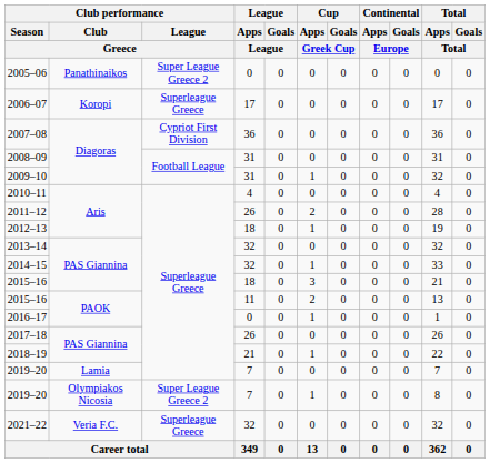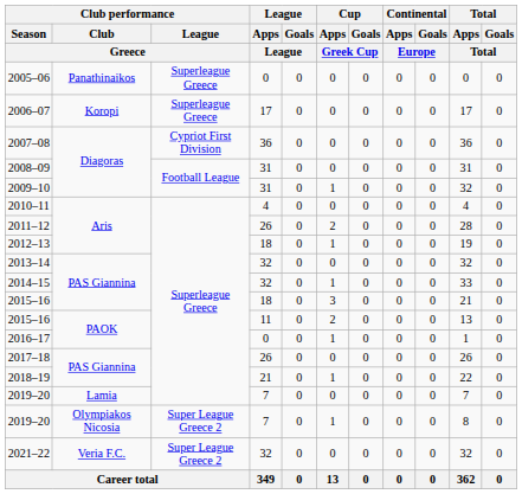2005–06 | Club performance / League / Greece: Super League Greece 2 -> Superleague Greece
2021–22 | Club performance / League / Greece: Superleague Greece -> Super League Greece 2
